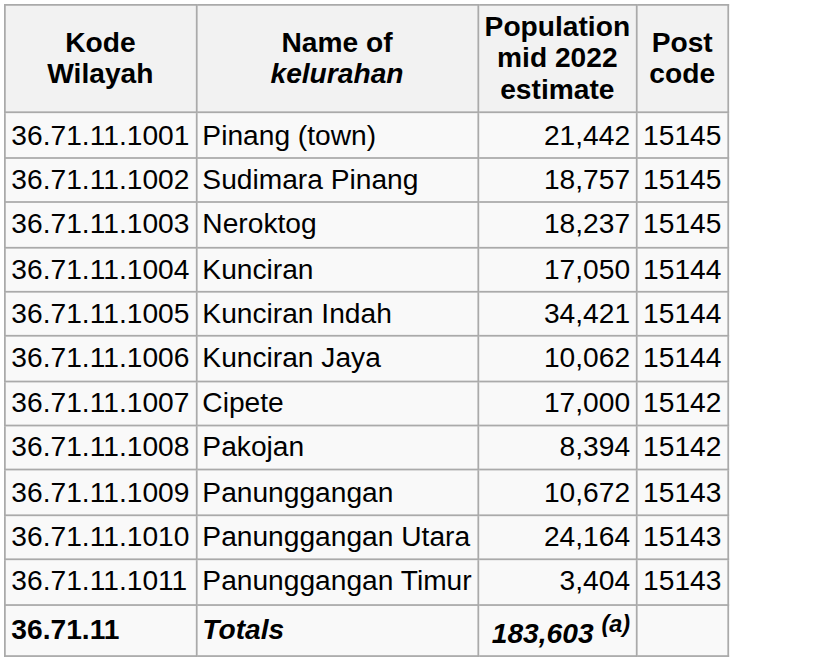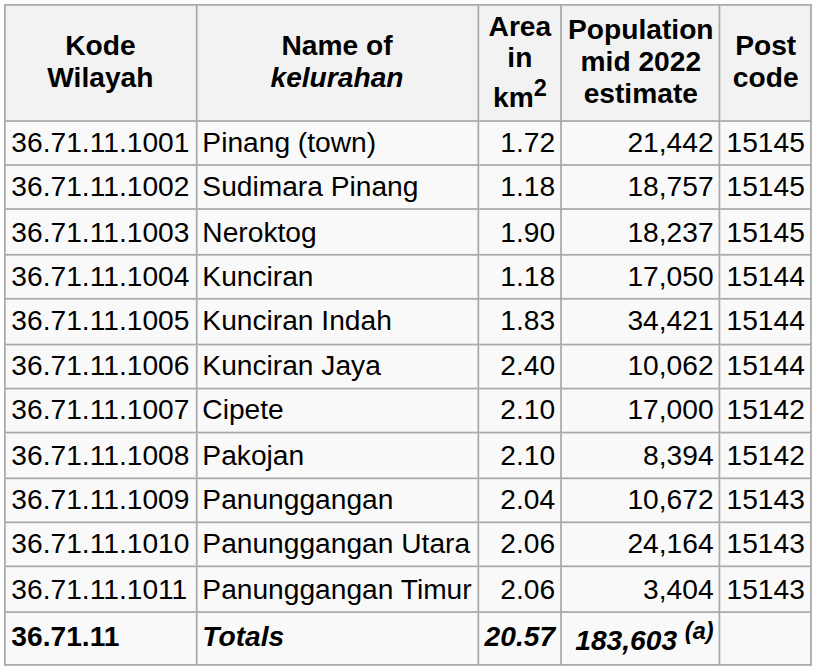+ column: Area in km2 | 1.72 | 1.18 | 1.90 | 1.18 | 1.83 | 2.40 | 2.10 | 2.10 | 2.04 | 2.06 | 2.06 | 20.57
